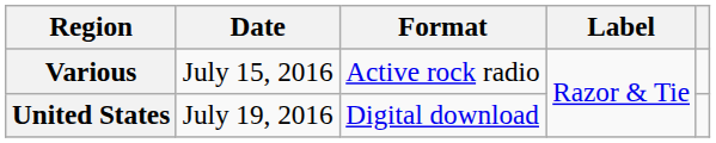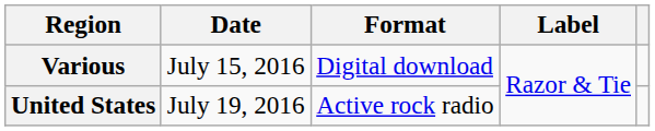Various | Format: Active rock radio -> Digital download
United States | Format: Digital download -> Active rock radio
